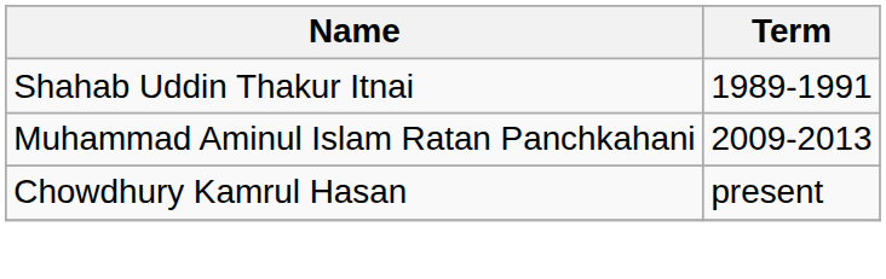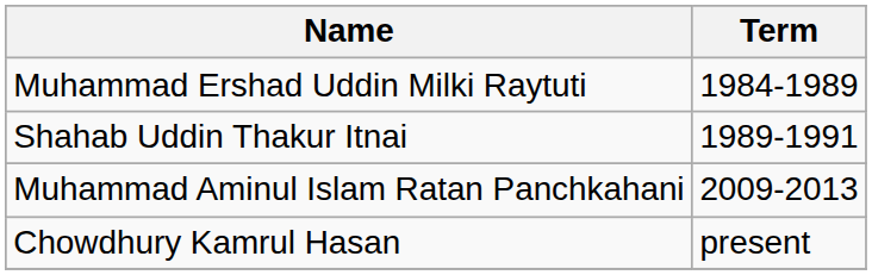+ row: Muhammad Ershad Uddin Milki Raytuti | 1984-1989
